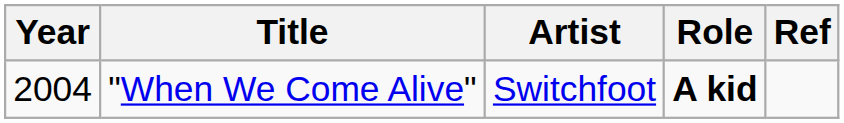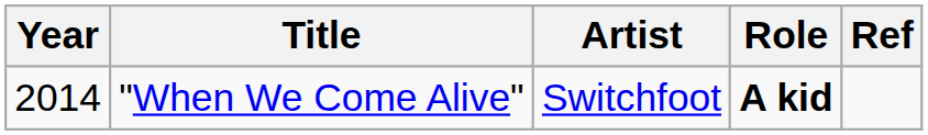"When We Come Alive" | Year: 2004 -> 2014
